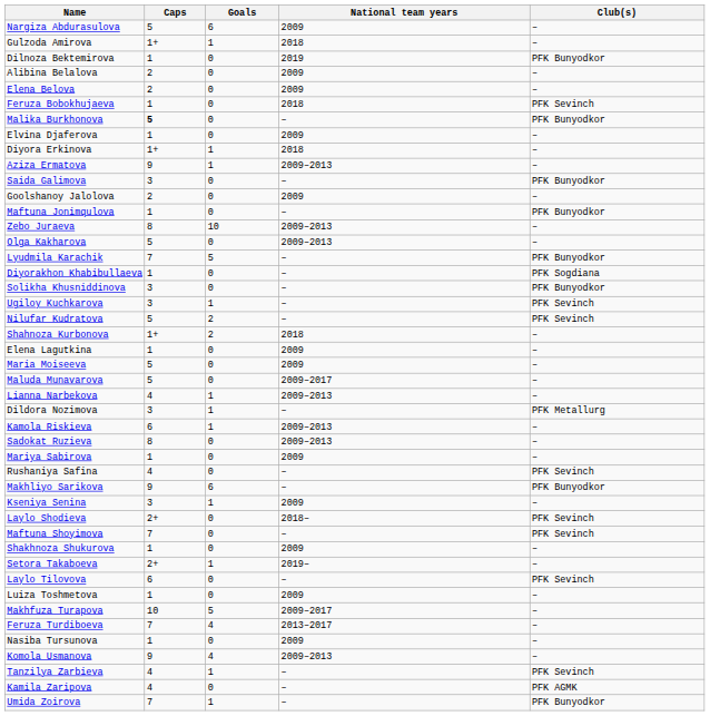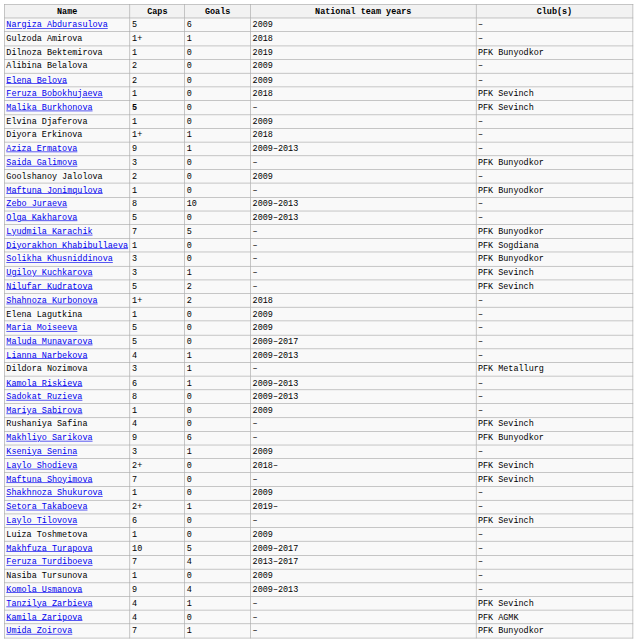Malika Burkhonova | Club(s): PFK Bunyodkor -> PFK Sevinch
